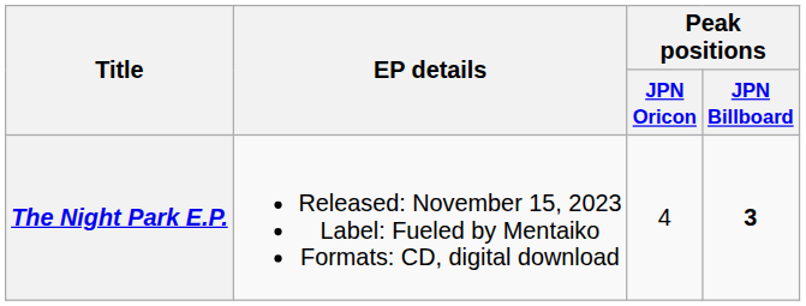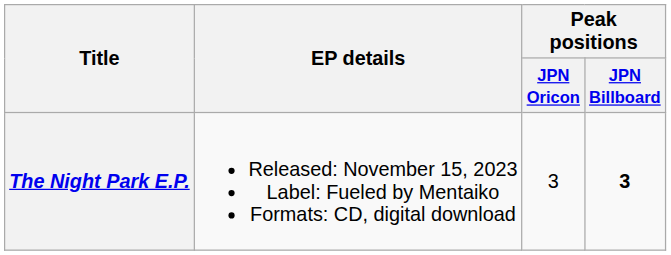The Night Park E.P. | Peak positions / JPN Oricon: 4 -> 3
